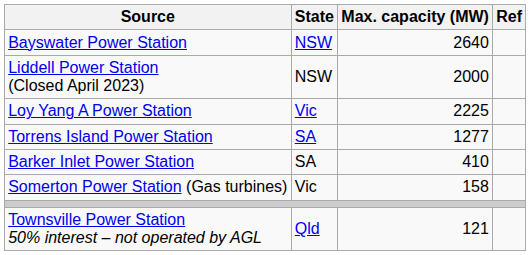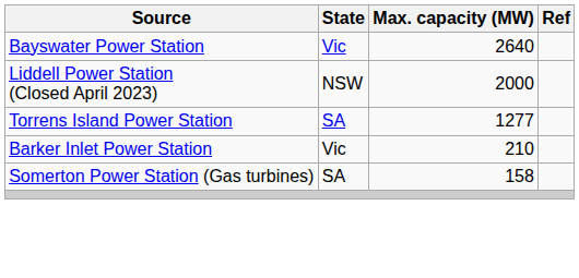Bayswater Power Station | State: NSW -> Vic
- row: Loy Yang A Power Station | Vic | 2225
Barker Inlet Power Station | State: SA -> Vic
Barker Inlet Power Station | Max. capacity (MW): 410 -> 210
Somerton Power Station (Gas turbines) | State: Vic -> SA
- row: Townsville Power Station 50% interest – not operated by AGL | Qld | 121
